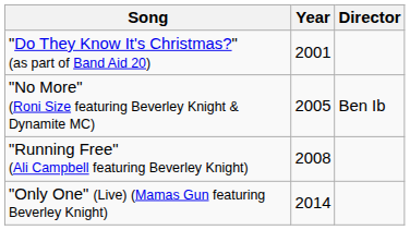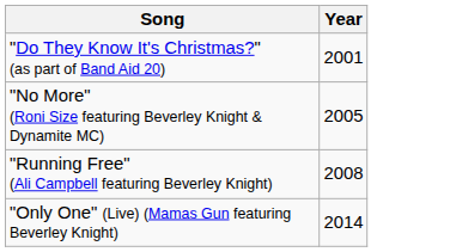- column: Director | Ben Ib
